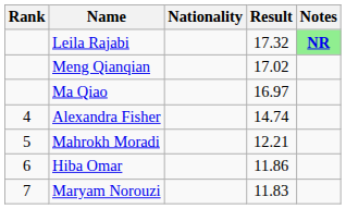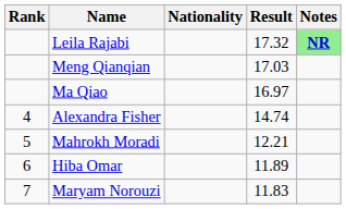Meng Qianqian | Result: 17.02 -> 17.03
Hiba Omar | Result: 11.86 -> 11.89
